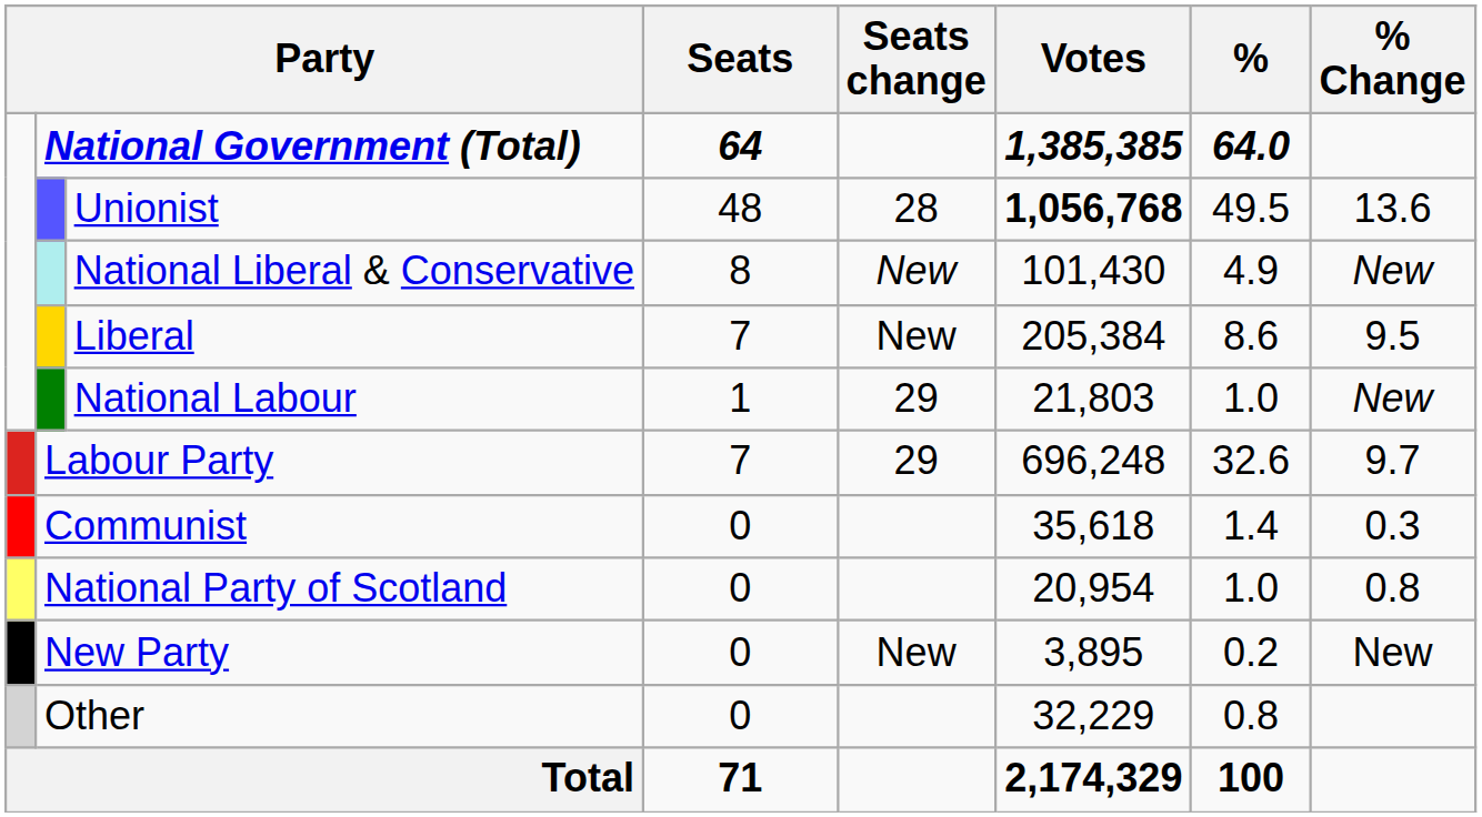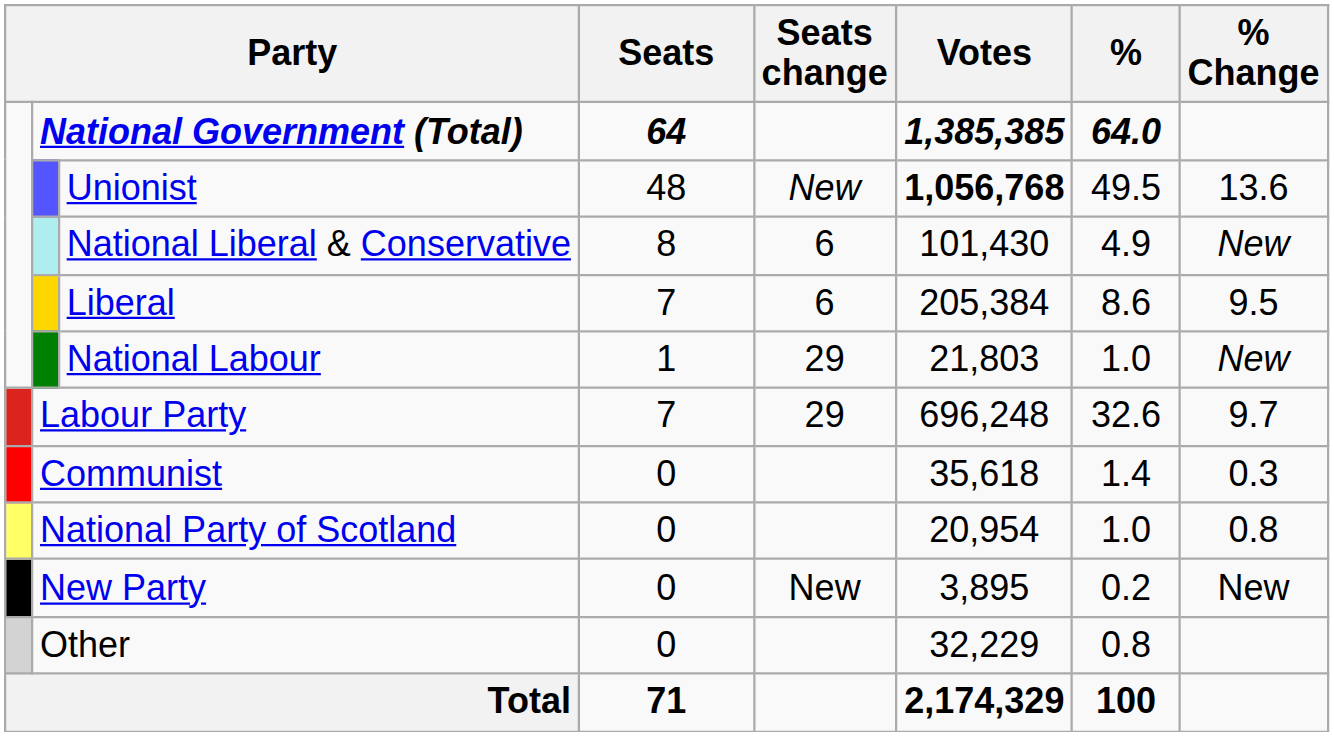Unionist | Seats change: 28 -> New
National Liberal & Conservative | Seats change: New -> 6
Liberal | Seats change: New -> 6
